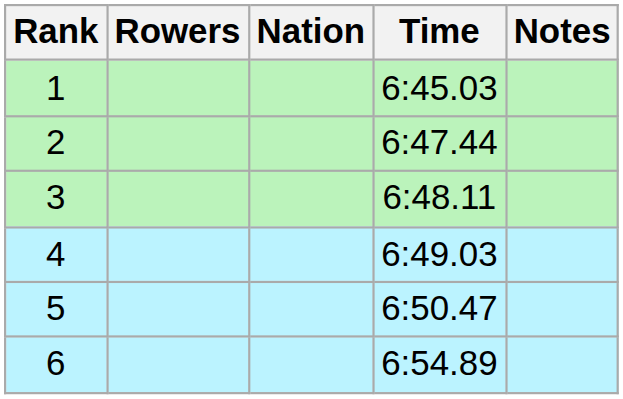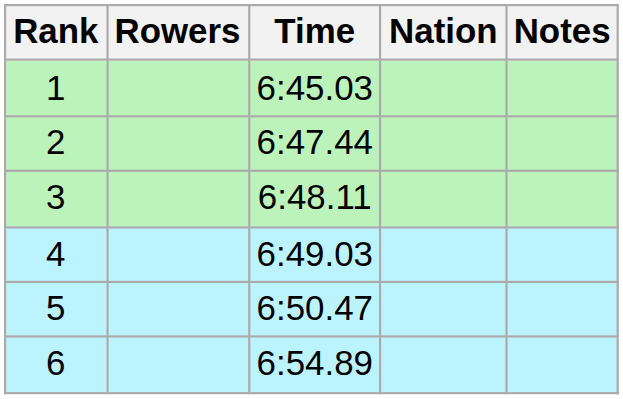columns swapped: Nation <-> Time
